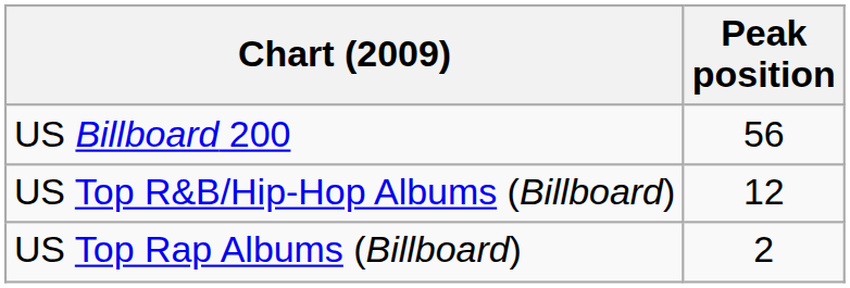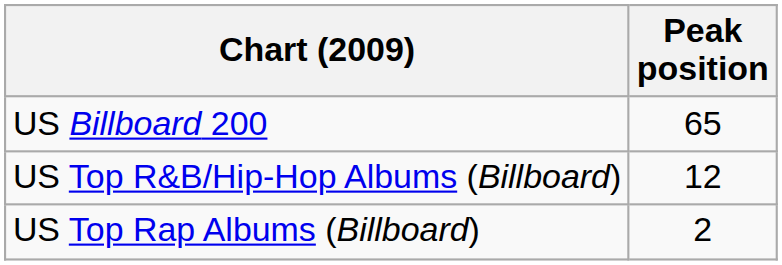US Billboard 200 | Peak position: 56 -> 65
